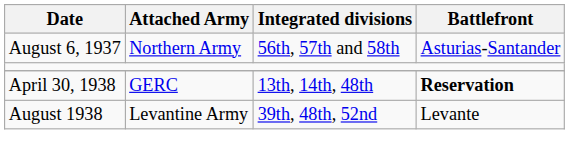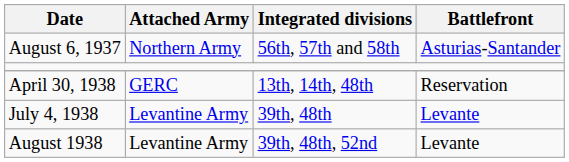April 30, 1938 | Battlefront: bold -> normal
+ row: July 4, 1938 | Levantine Army | 39th, 48th | Levante
